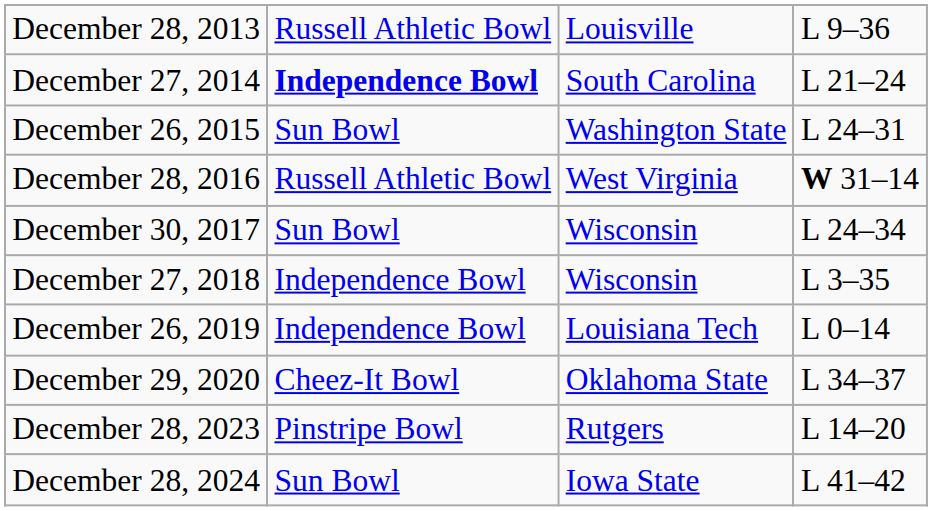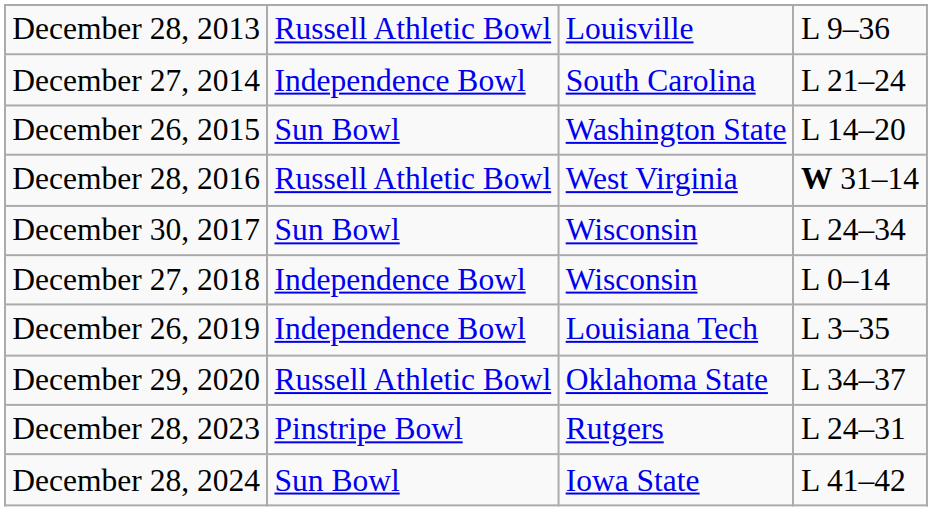December 27, 2014 | column 2: bold -> normal
December 26, 2015 | column 4: L 24–31 -> L 14–20
December 27, 2018 | column 4: L 3–35 -> L 0–14
December 26, 2019 | column 4: L 0–14 -> L 3–35
December 29, 2020 | column 2: Cheez-It Bowl -> Russell Athletic Bowl
December 28, 2023 | column 4: L 14–20 -> L 24–31
